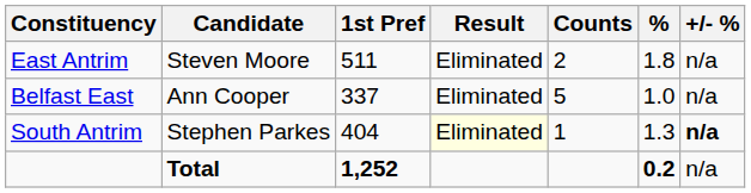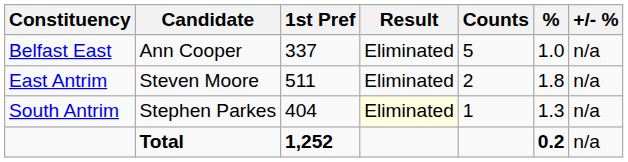rows swapped: Belfast East <-> East Antrim
South Antrim | +/- %: bold -> normal
